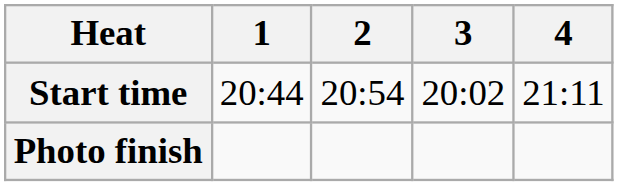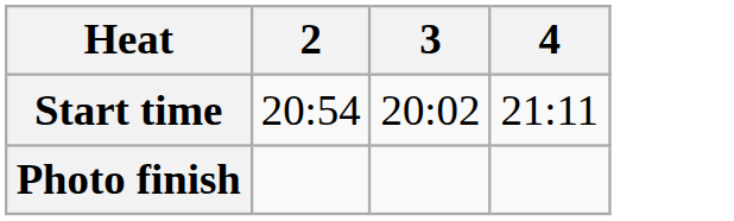- column: 1 | 20:44
